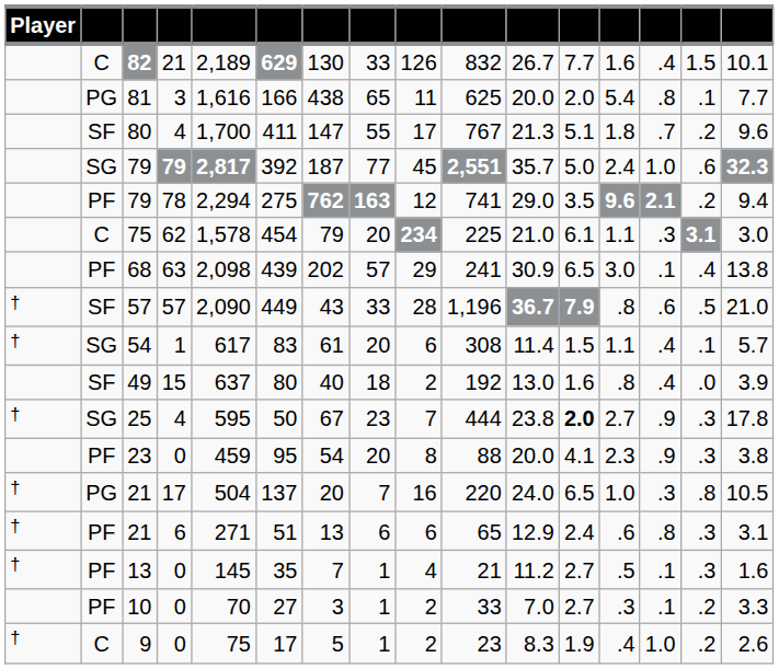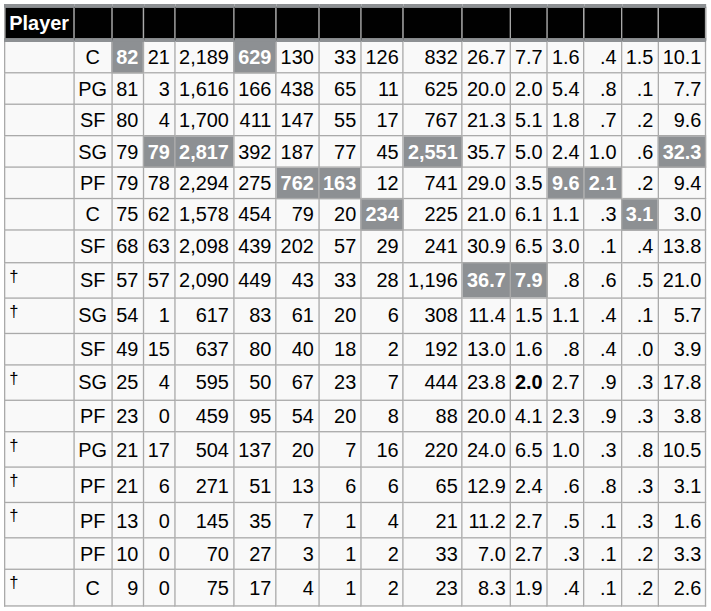68 | column 2: PF -> SF
9 | column 7: 5 -> 4
9 | column 14: 1.0 -> .1
